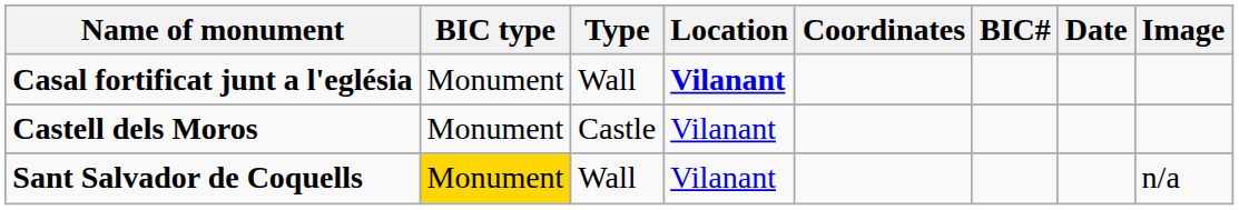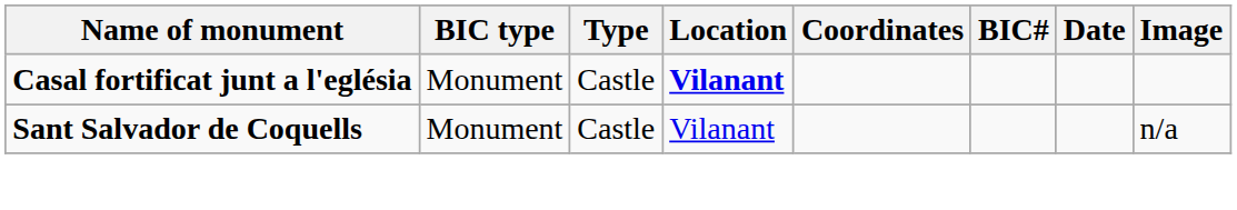Casal fortificat junt a l'eglésia | Type: Wall -> Castle
- row: Castell dels Moros | Monument | Castle | Vilanant
Sant Salvador de Coquells | BIC type: gold background -> no background
Sant Salvador de Coquells | Type: Wall -> Castle
